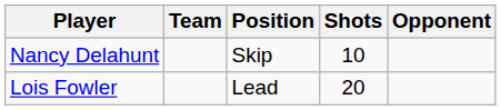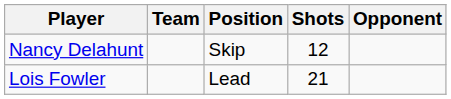Nancy Delahunt | Shots: 10 -> 12
Lois Fowler | Shots: 20 -> 21
